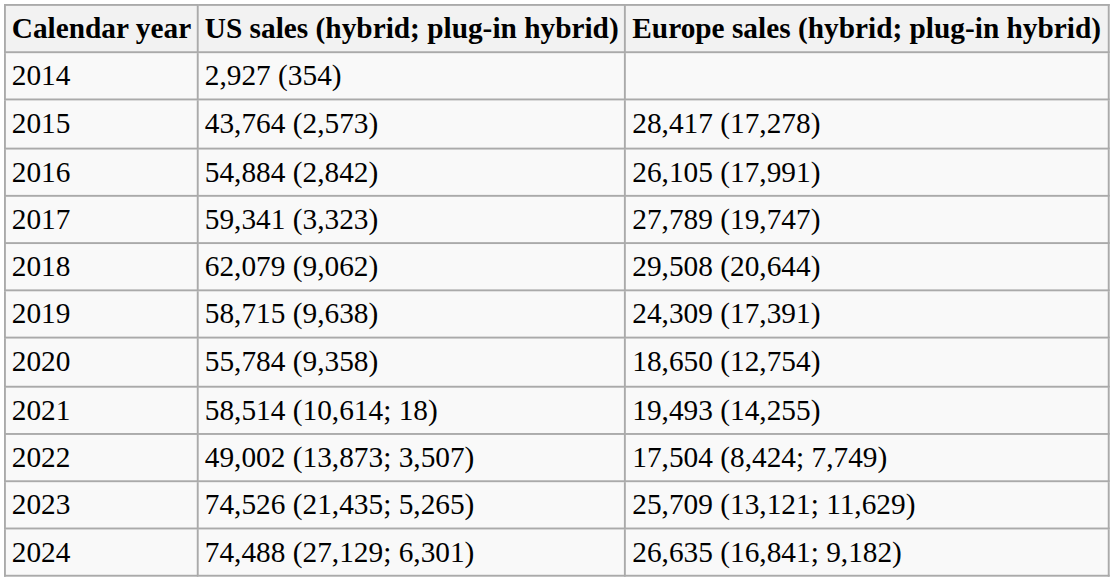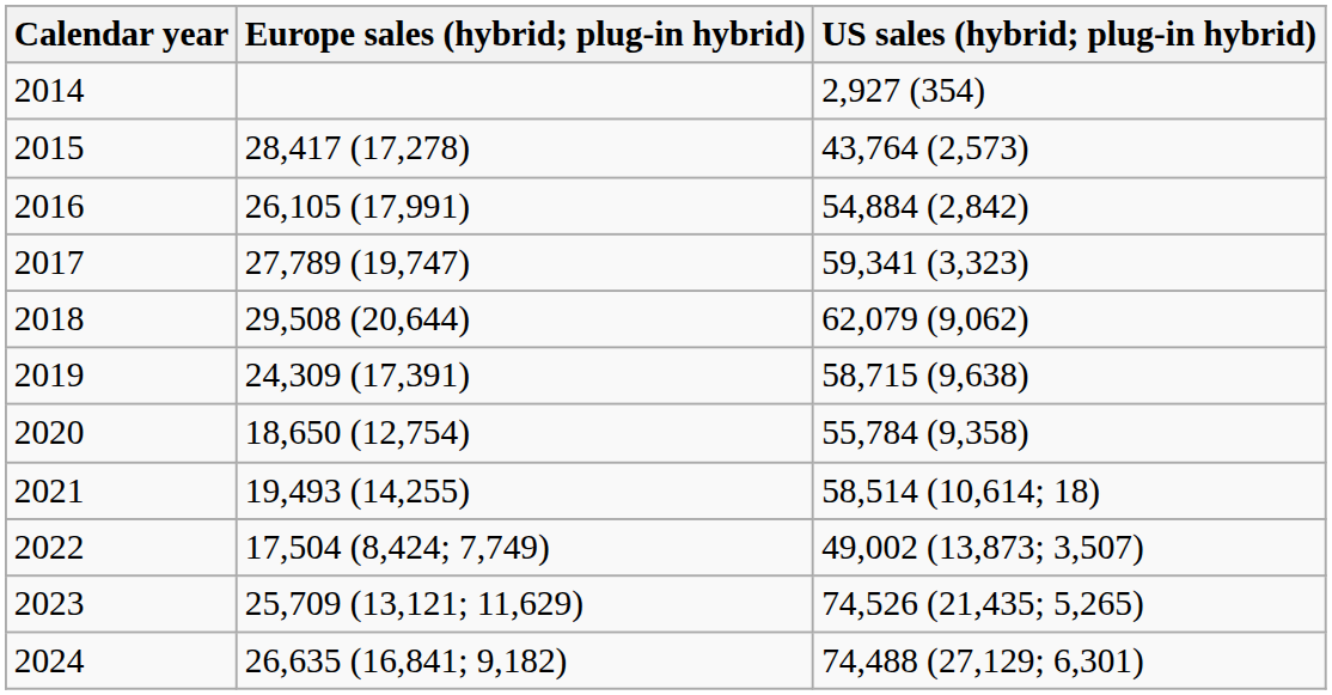columns swapped: US sales (hybrid; plug-in hybrid) <-> Europe sales (hybrid; plug-in hybrid)
